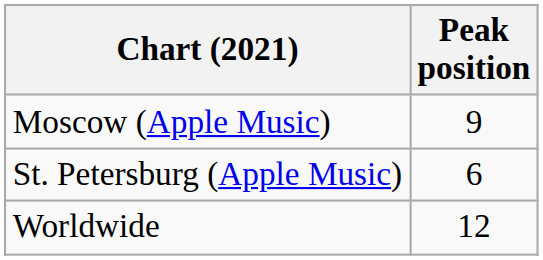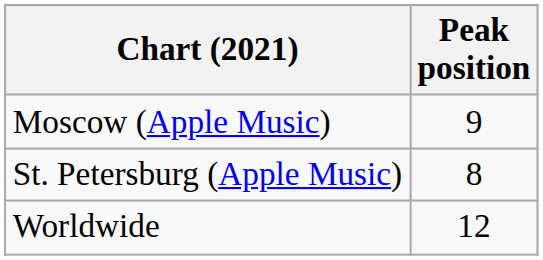St. Petersburg (Apple Music) | Peak position: 6 -> 8
